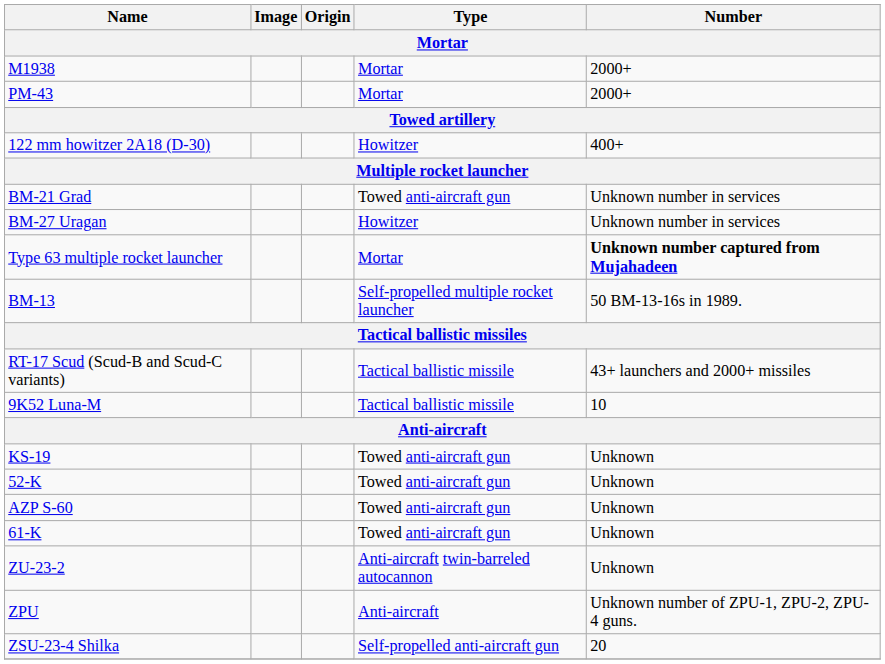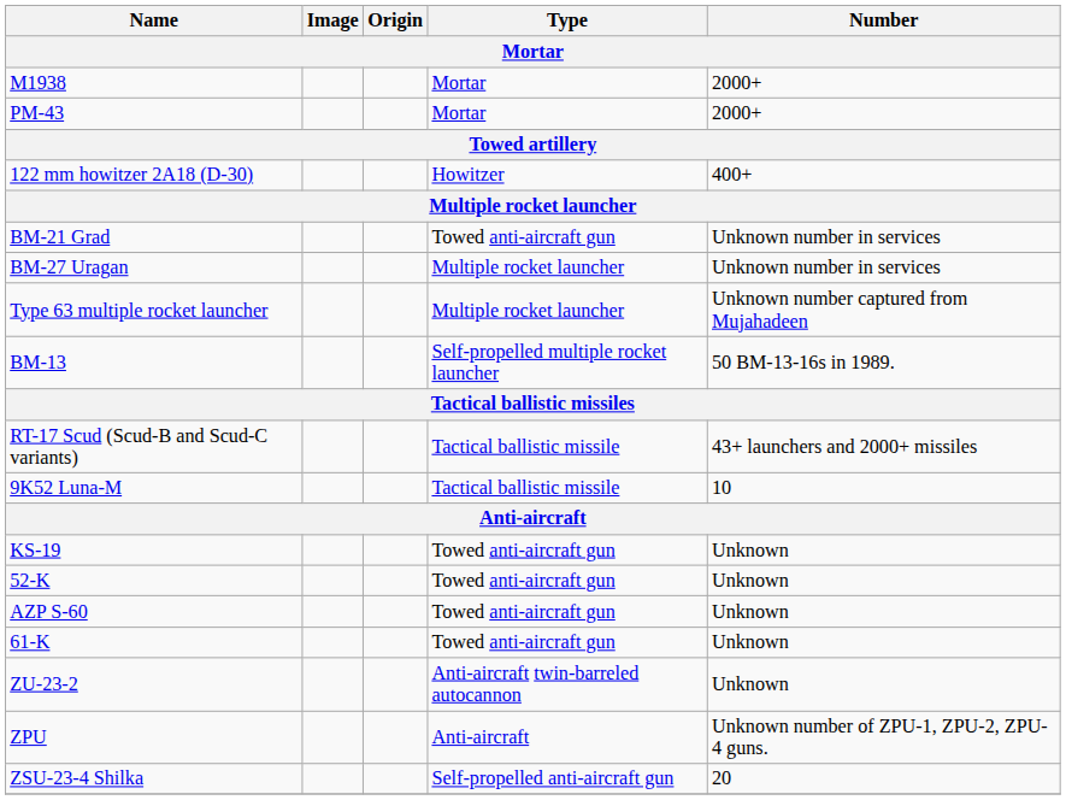BM-27 Uragan | Type: Howitzer -> Multiple rocket launcher
Type 63 multiple rocket launcher | Type: Mortar -> Multiple rocket launcher
Type 63 multiple rocket launcher | Number: bold -> normal
